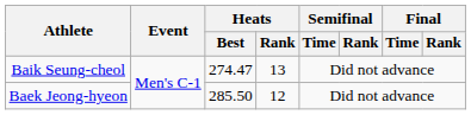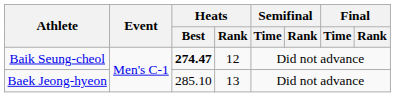Baik Seung-cheol | Heats / Best: normal -> bold
Baik Seung-cheol | Heats / Rank: 13 -> 12
Baek Jeong-hyeon | Heats / Best: 285.50 -> 285.10
Baek Jeong-hyeon | Heats / Rank: 12 -> 13
